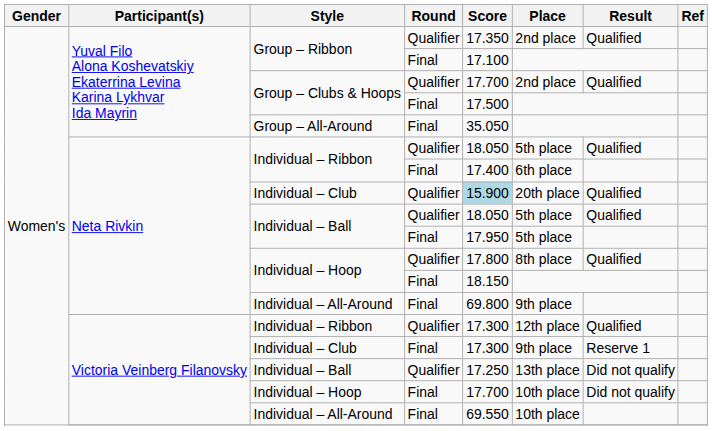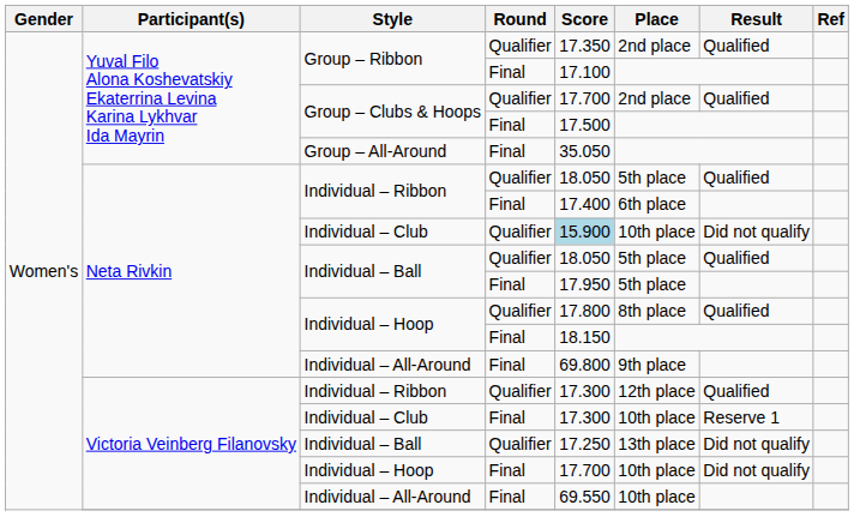Neta Rivkin / Individual – Club | Place: 20th place -> 10th place
Neta Rivkin / Individual – Club | Result: Qualified -> Did not qualify
Victoria Veinberg Filanovsky / Individual – Club | Place: 9th place -> 10th place
